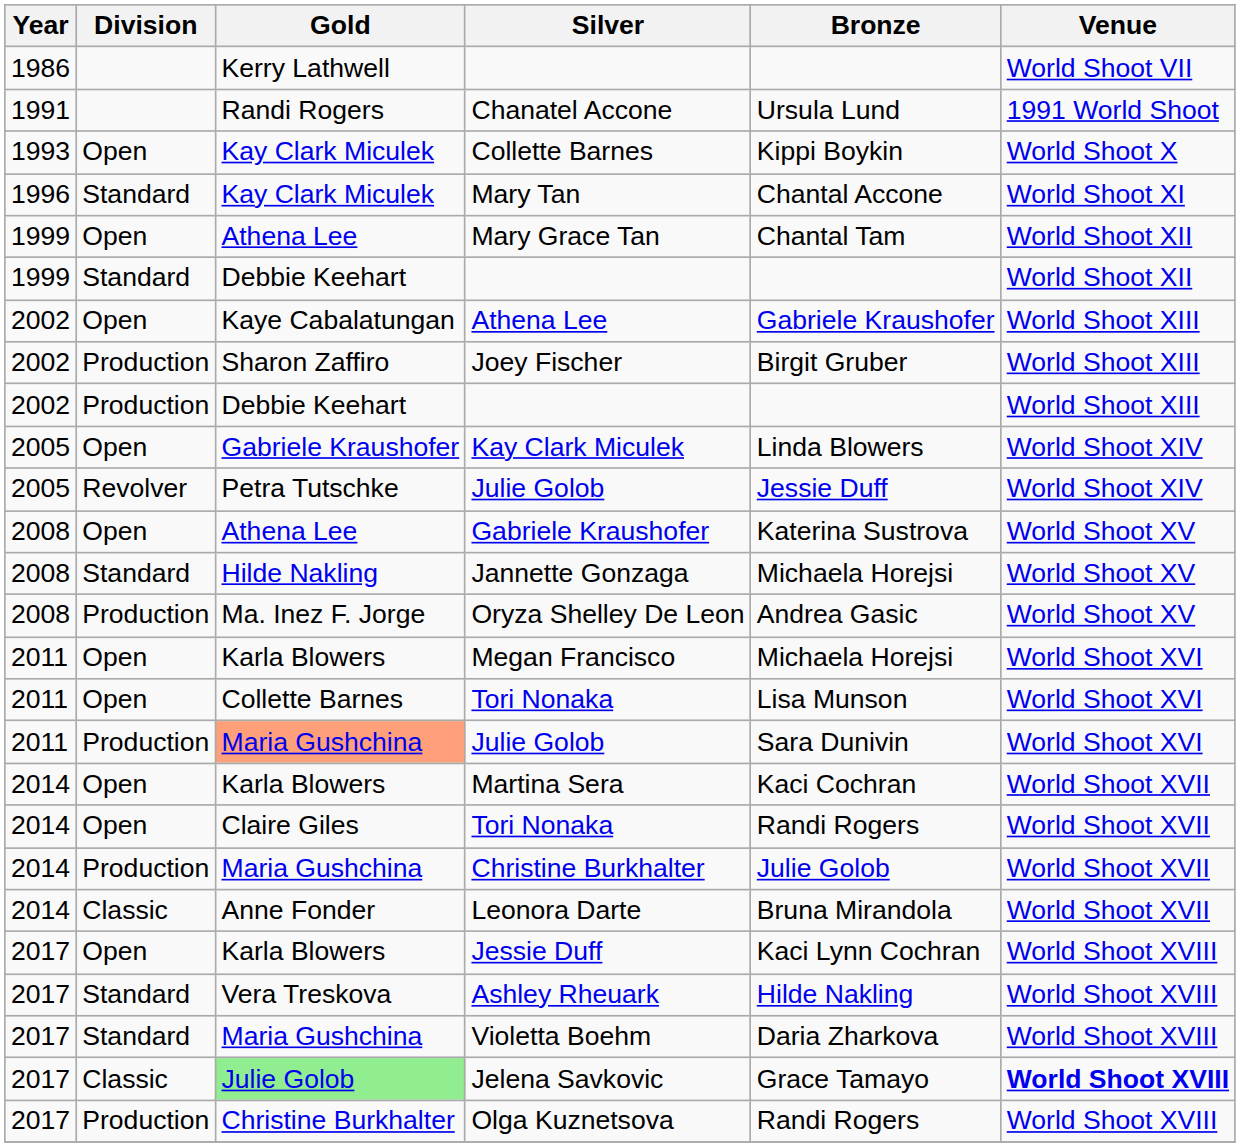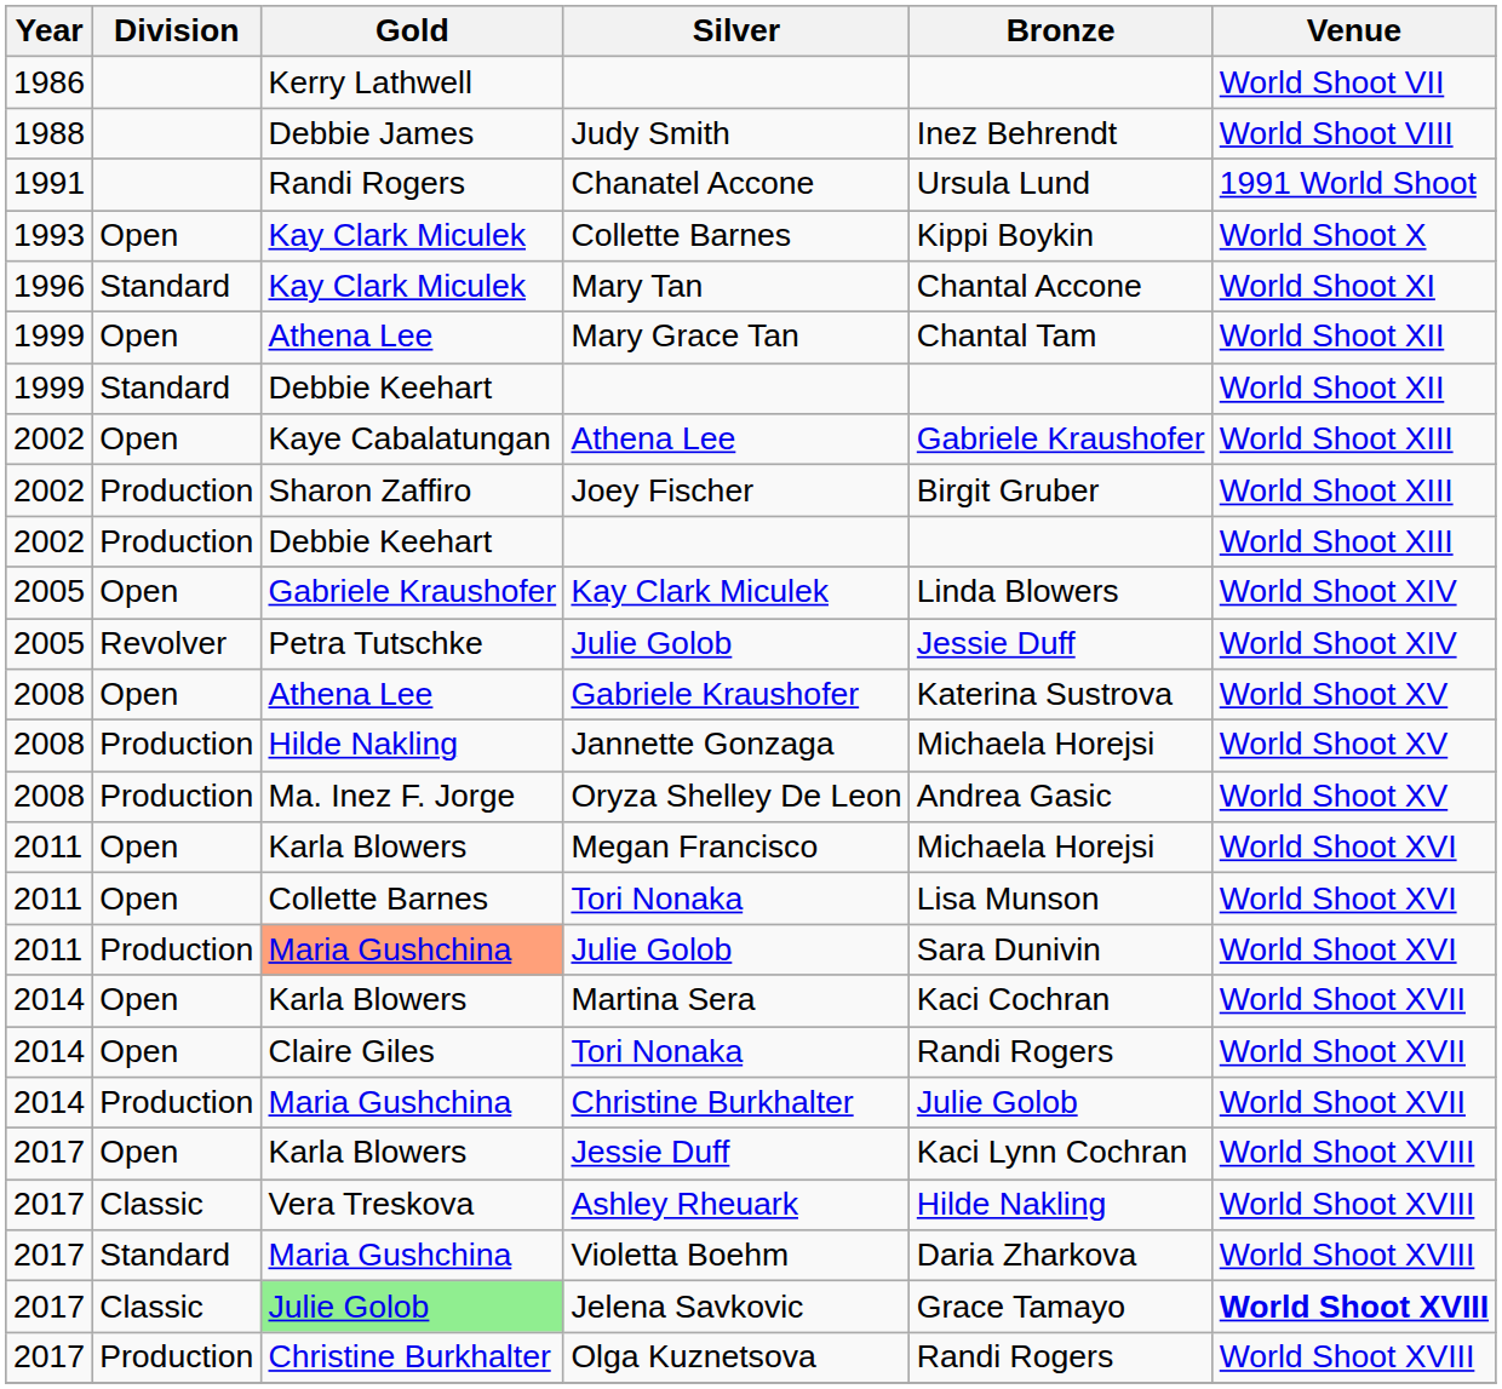+ row: 1988 | Debbie James | Judy Smith | Inez Behrendt | World Shoot VIII
Jannette Gonzaga | Division: Standard -> Production
- row: 2014 | Classic | Anne Fonder | Leonora Darte | Bruna Mirandola | World Shoot XVII
Ashley Rheuark | Division: Standard -> Classic
